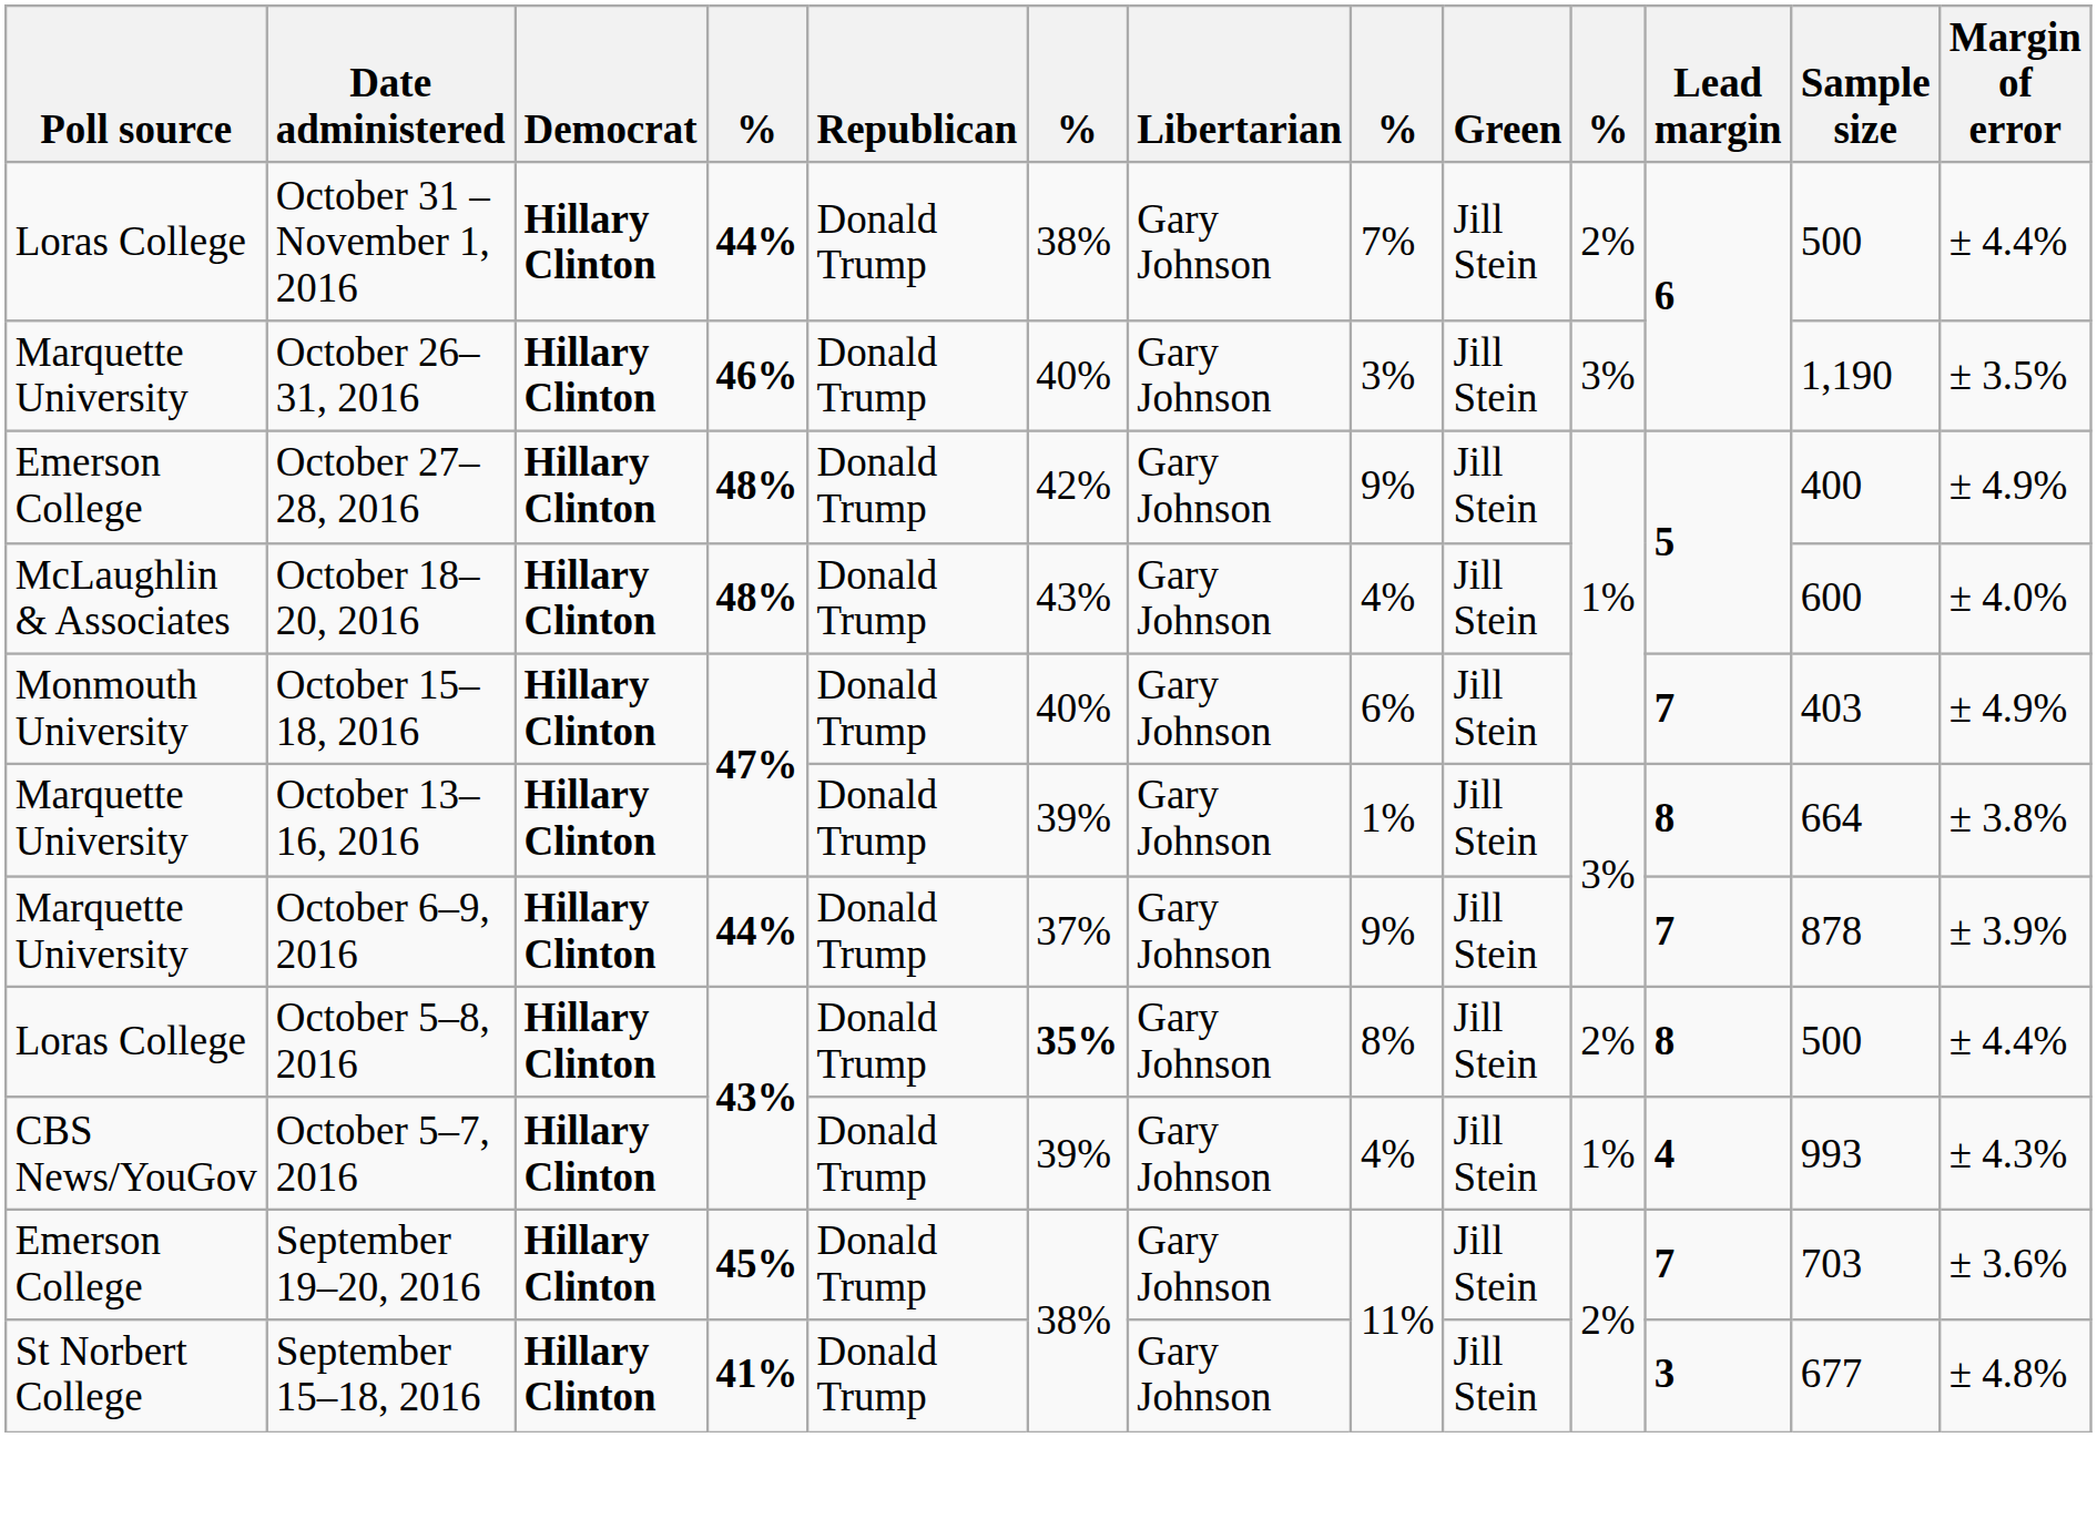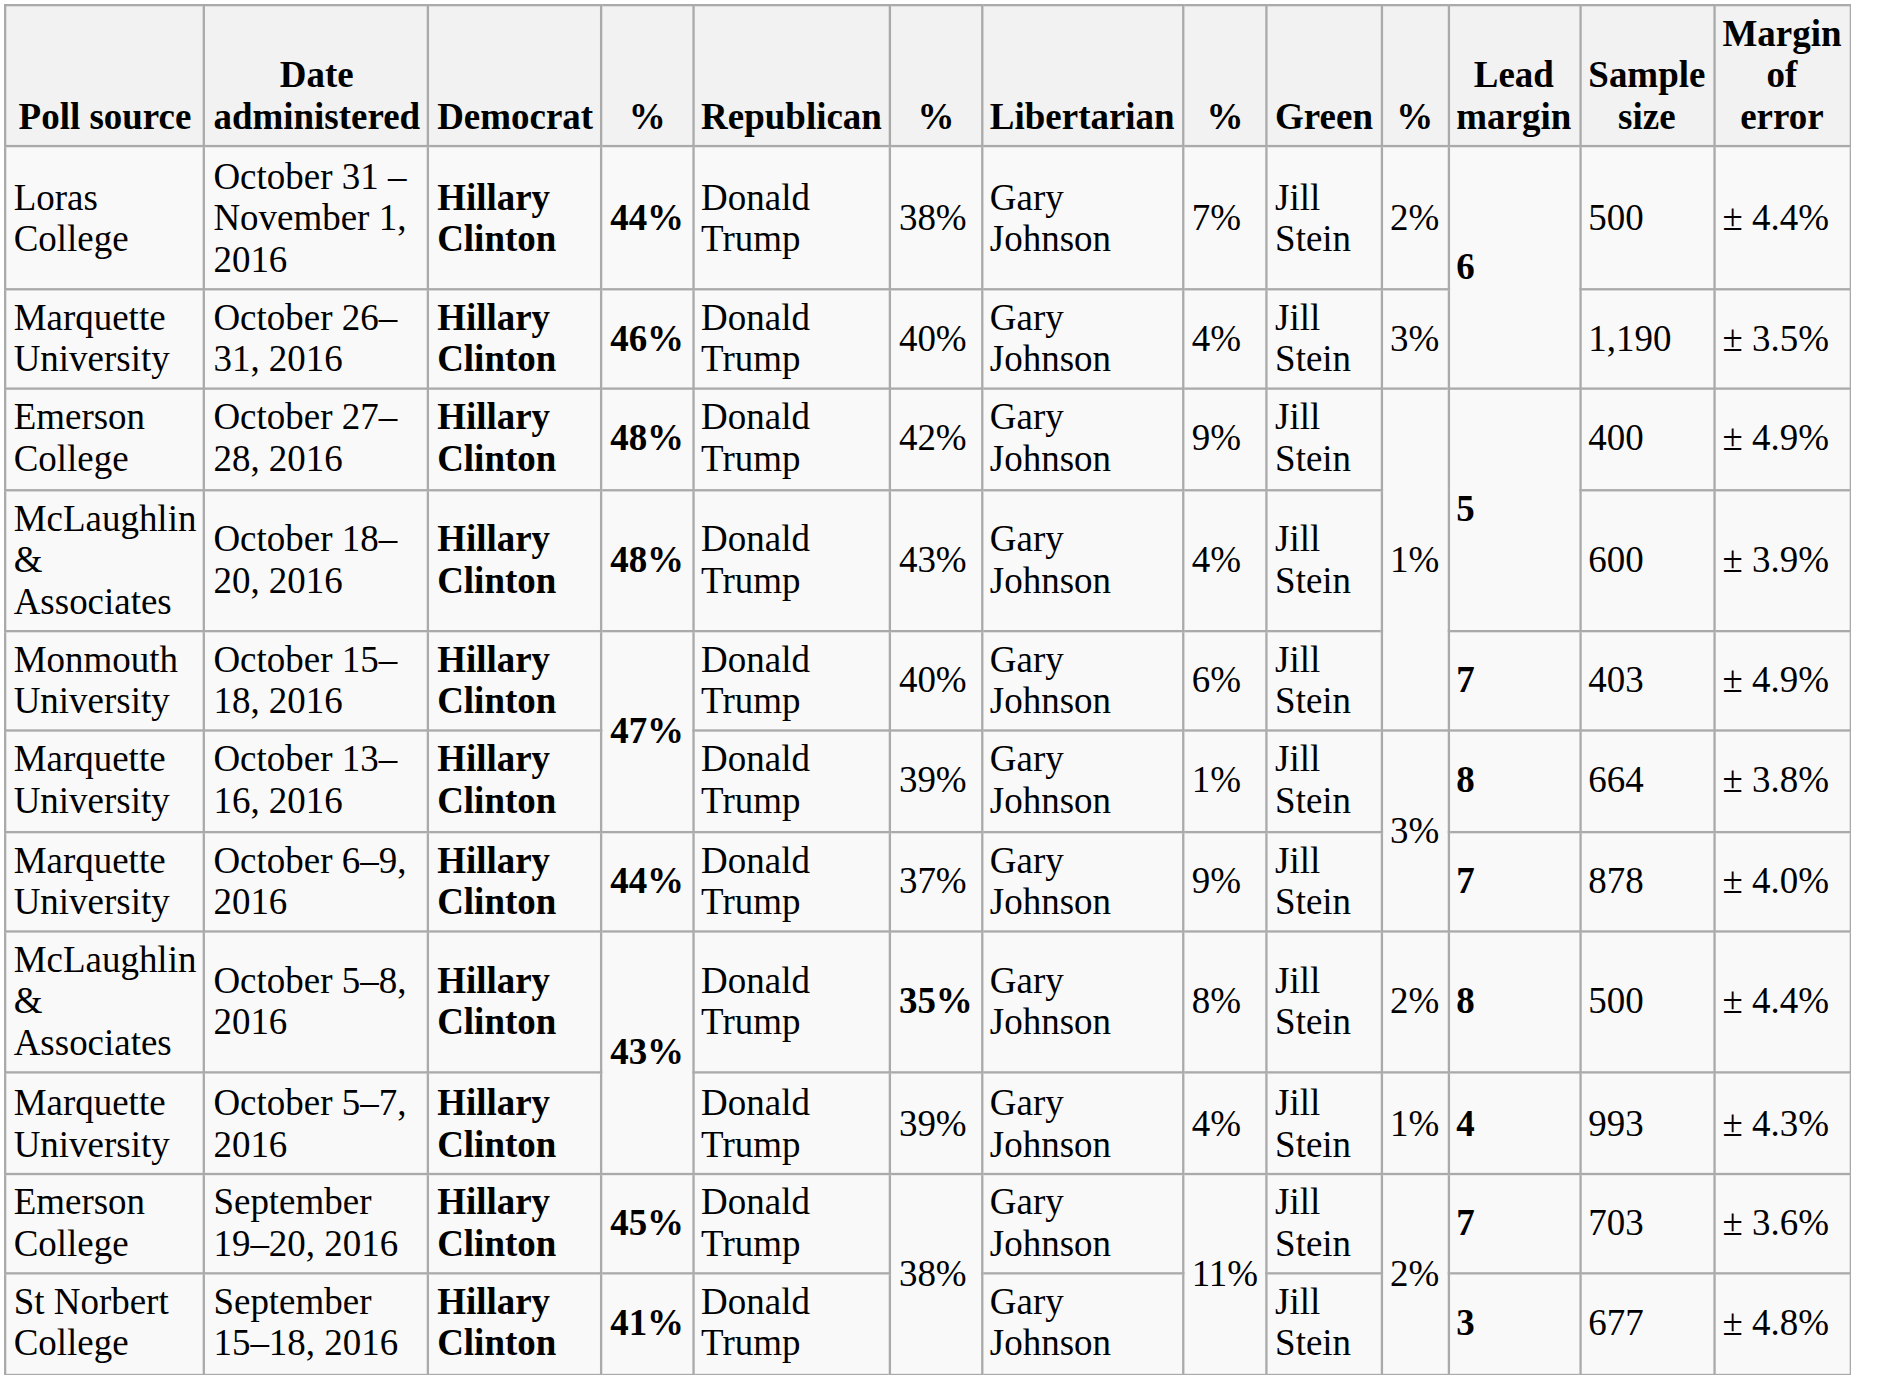October 26–31, 2016 | column 8: 3% -> 4%
October 18–20, 2016 | Margin of error: ± 4.0% -> ± 3.9%
October 6–9, 2016 | Margin of error: ± 3.9% -> ± 4.0%
October 5–8, 2016 | Poll source: Loras College -> McLaughlin & Associates
October 5–7, 2016 | Poll source: CBS News/YouGov -> Marquette University
